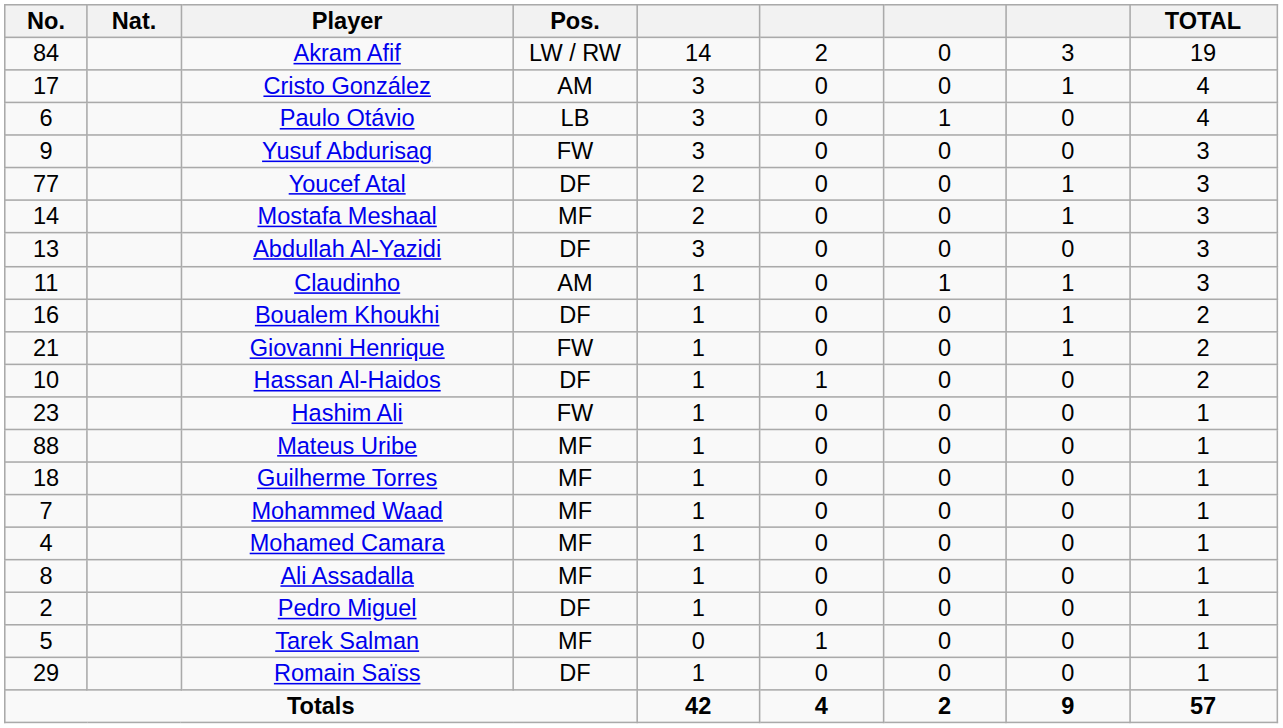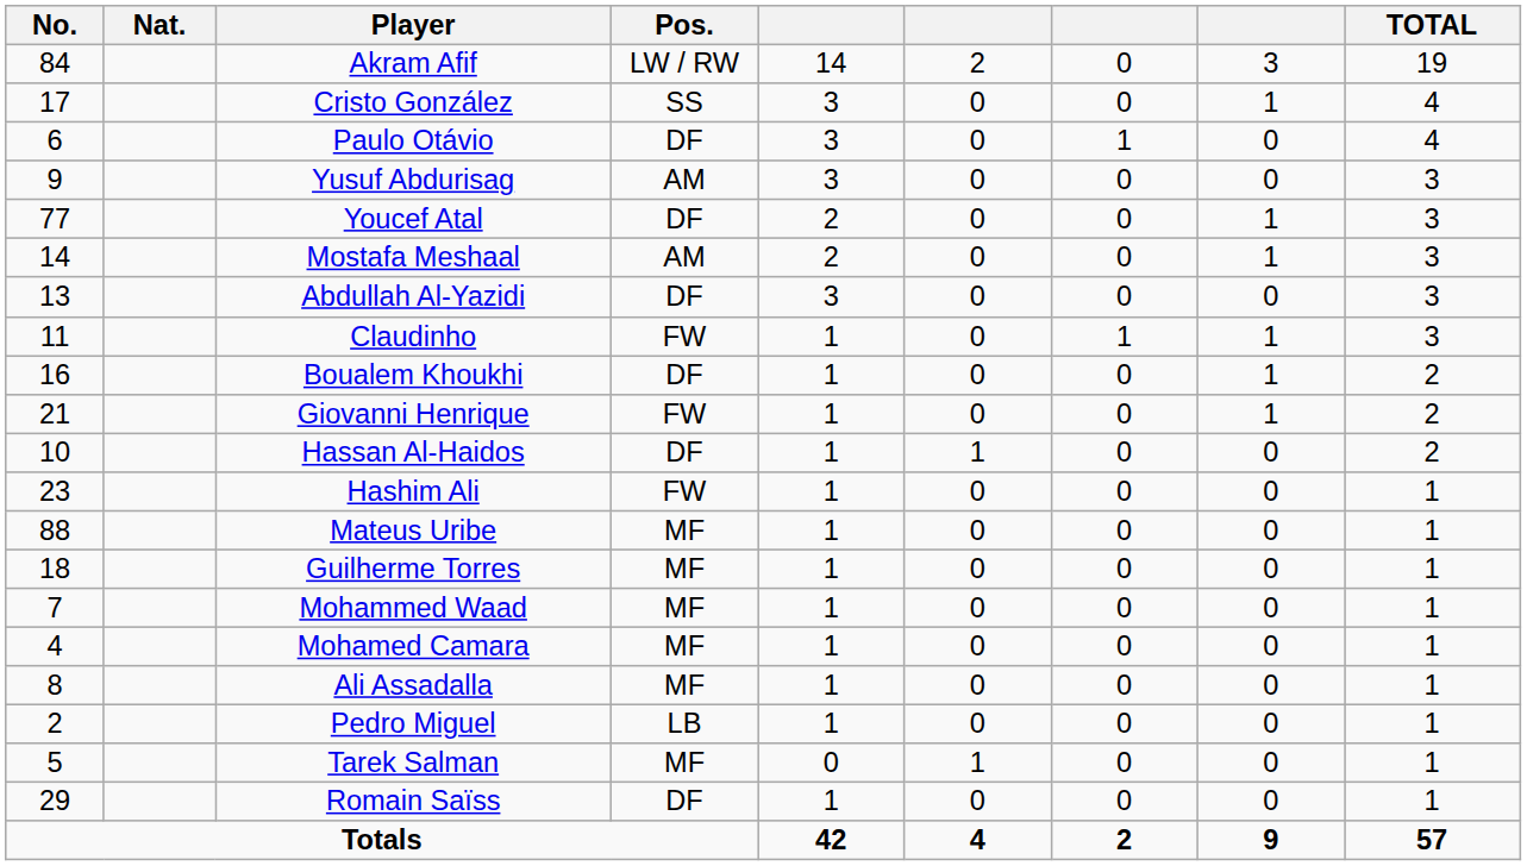Cristo González | Pos.: AM -> SS
Paulo Otávio | Pos.: LB -> DF
Yusuf Abdurisag | Pos.: FW -> AM
Mostafa Meshaal | Pos.: MF -> AM
Claudinho | Pos.: AM -> FW
Pedro Miguel | Pos.: DF -> LB
